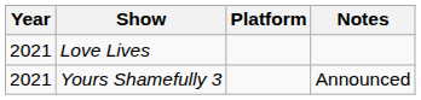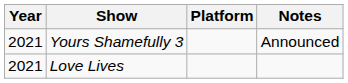rows swapped: Love Lives <-> Yours Shamefully 3
